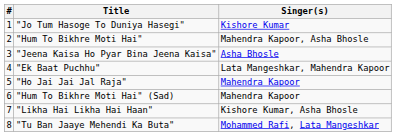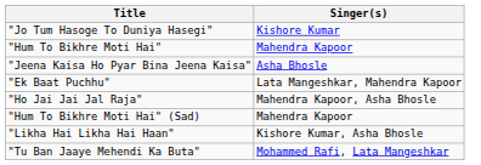- column: # | 1 | 2 | 3 | 4 | 5 | 6 | 7 | 8
"Hum To Bikhre Moti Hai" | Singer(s): Mahendra Kapoor, Asha Bhosle -> Mahendra Kapoor
"Ho Jai Jai Jal Raja" | Singer(s): Mahendra Kapoor -> Mahendra Kapoor, Asha Bhosle
